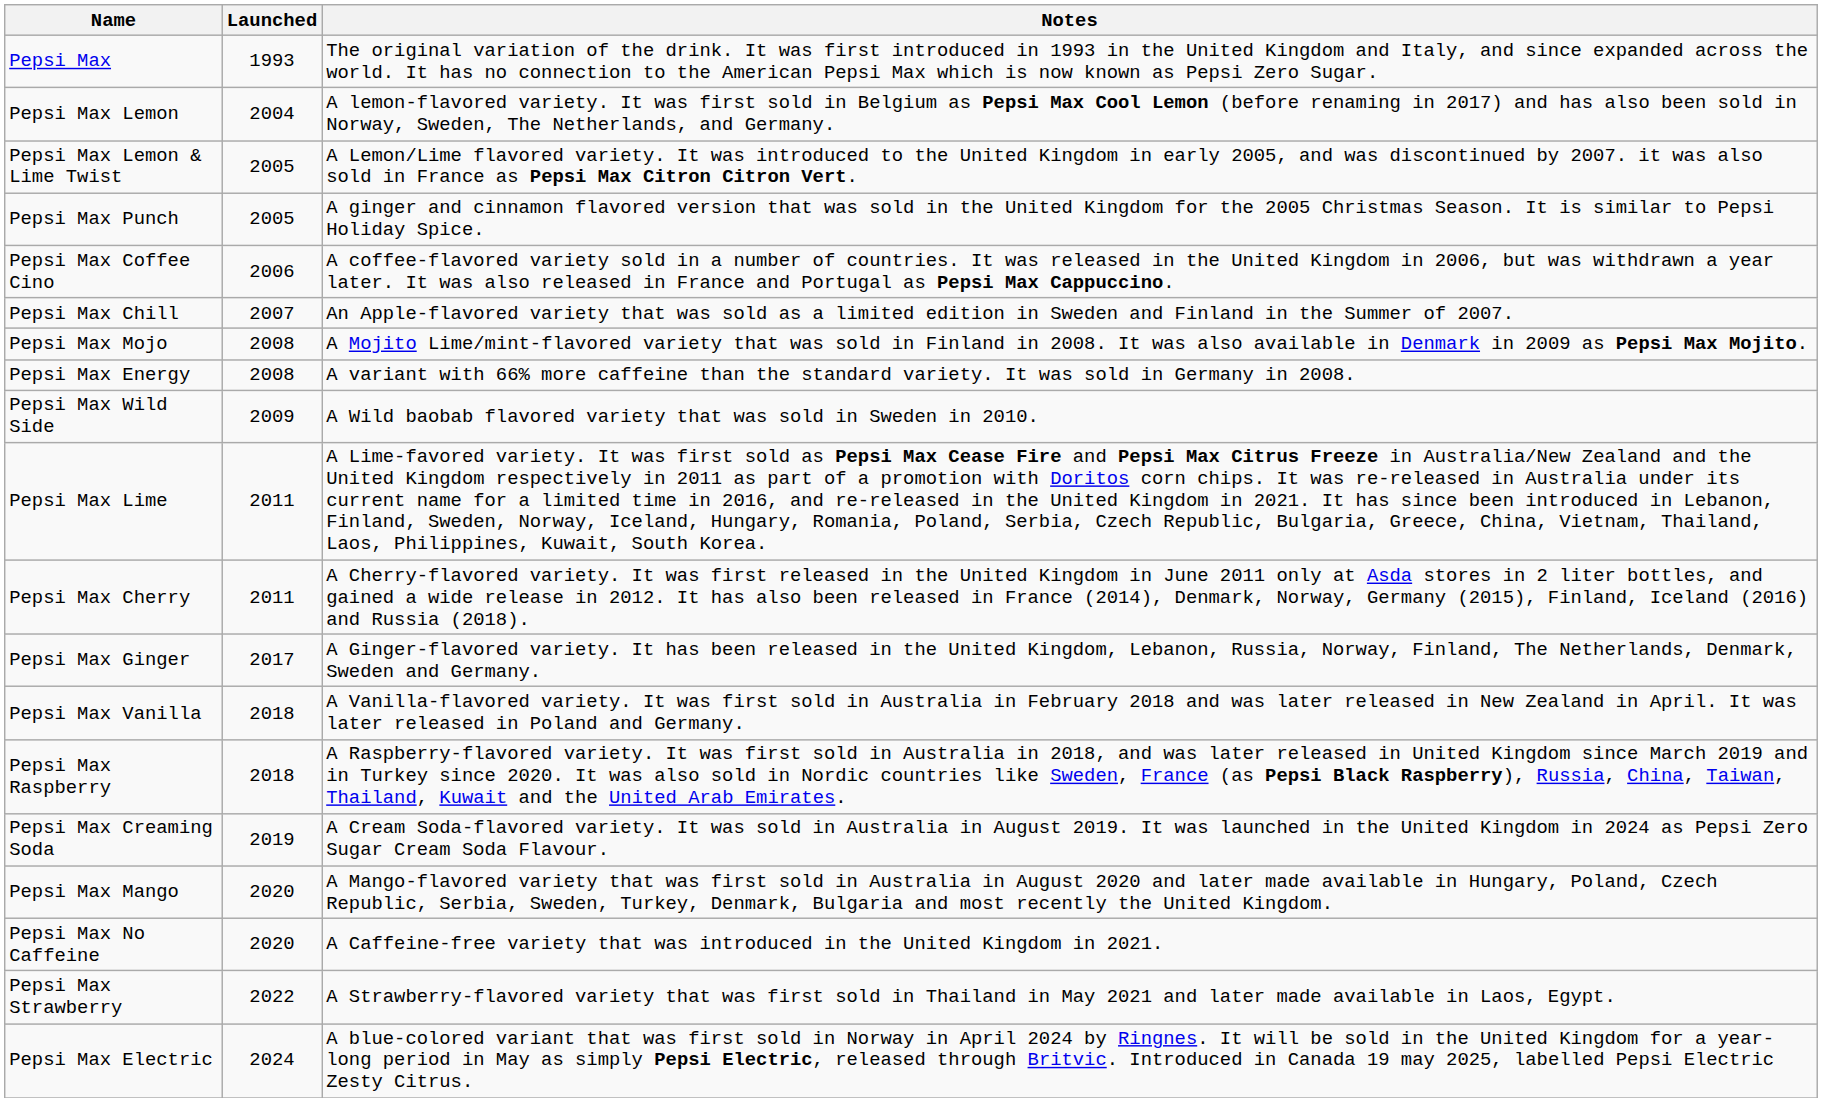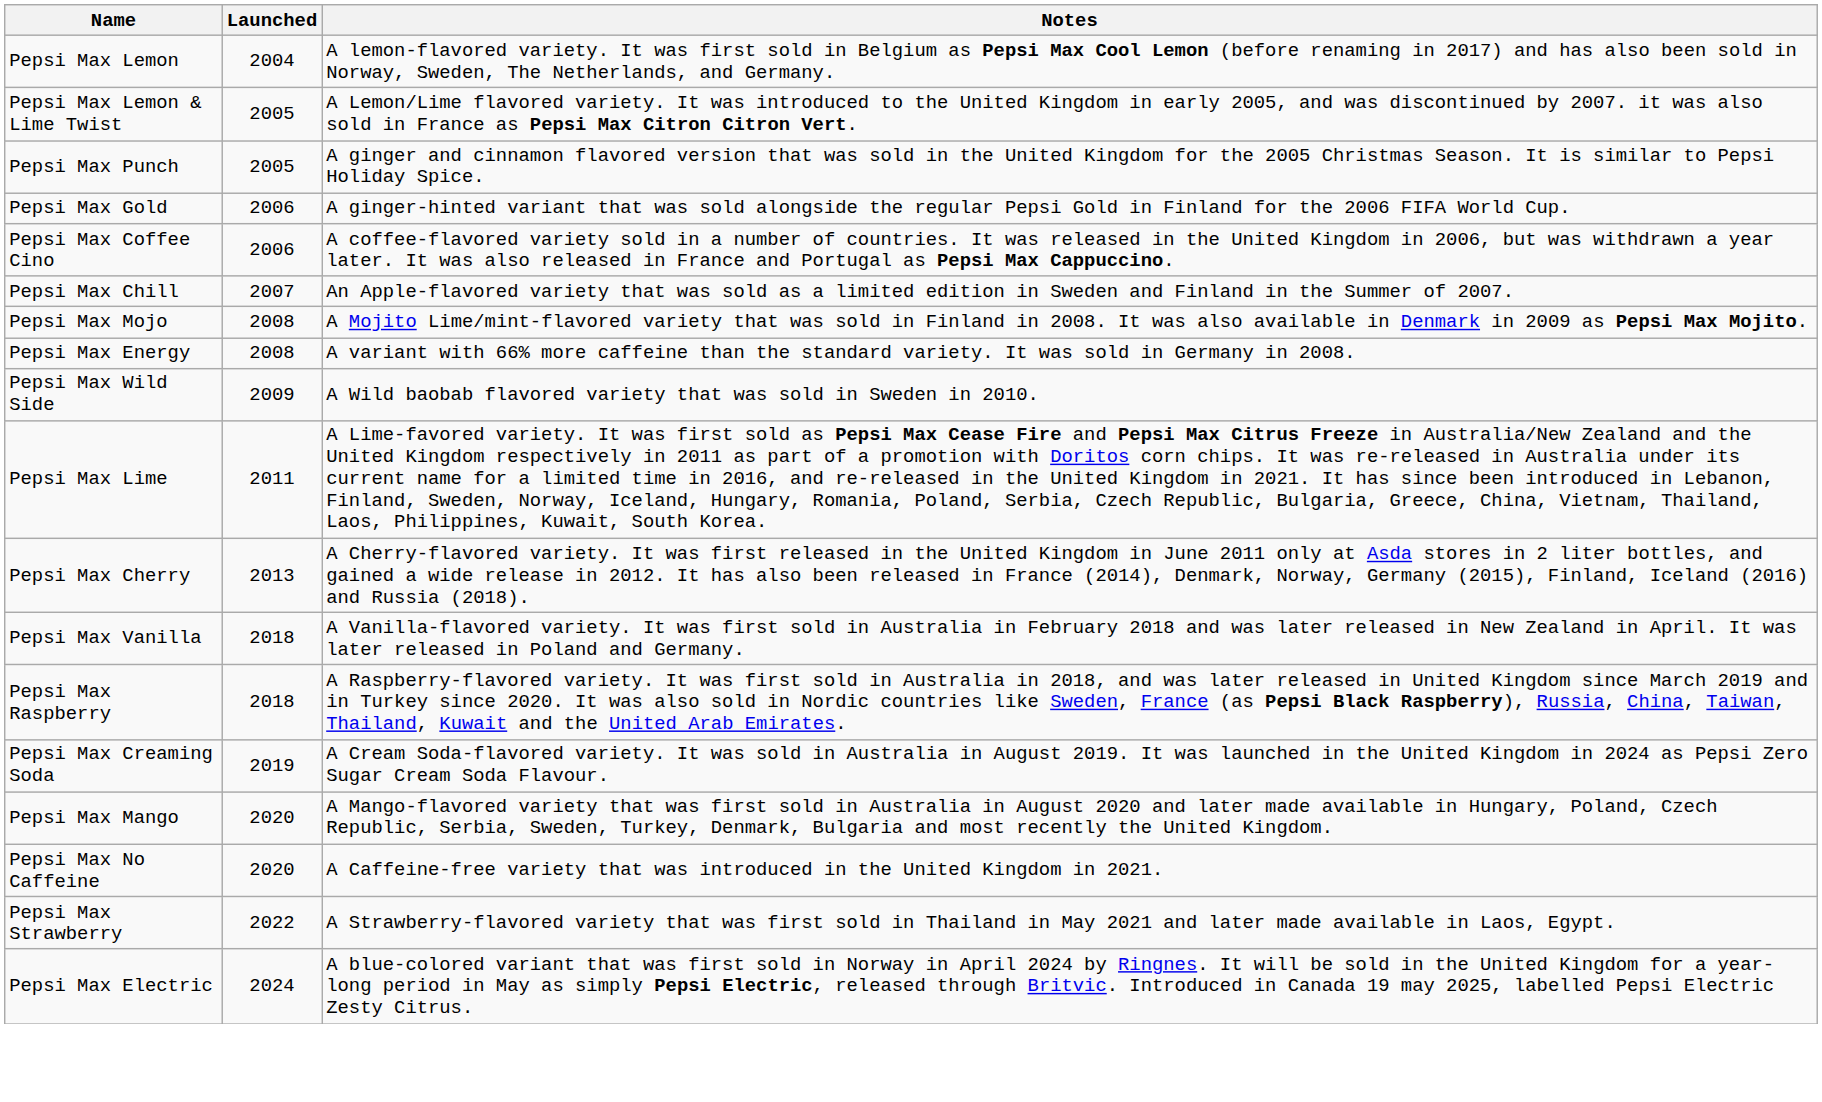- row: Pepsi Max | 1993 | The original variation of the drink. It was first introduced in 1993 in the United Kingdom and Italy, and since expanded across the world. It has no connection to the American Pepsi Max which is now known as Pepsi Zero Sugar.
+ row: Pepsi Max Gold | 2006 | A ginger-hinted variant that was sold alongside the regular Pepsi Gold in Finland for the 2006 FIFA World Cup.
Pepsi Max Cherry | Launched: 2011 -> 2013
- row: Pepsi Max Ginger | 2017 | A Ginger-flavored variety. It has been released in the United Kingdom, Lebanon, Russia, Norway, Finland, The Netherlands, Denmark, Sweden and Germany.
